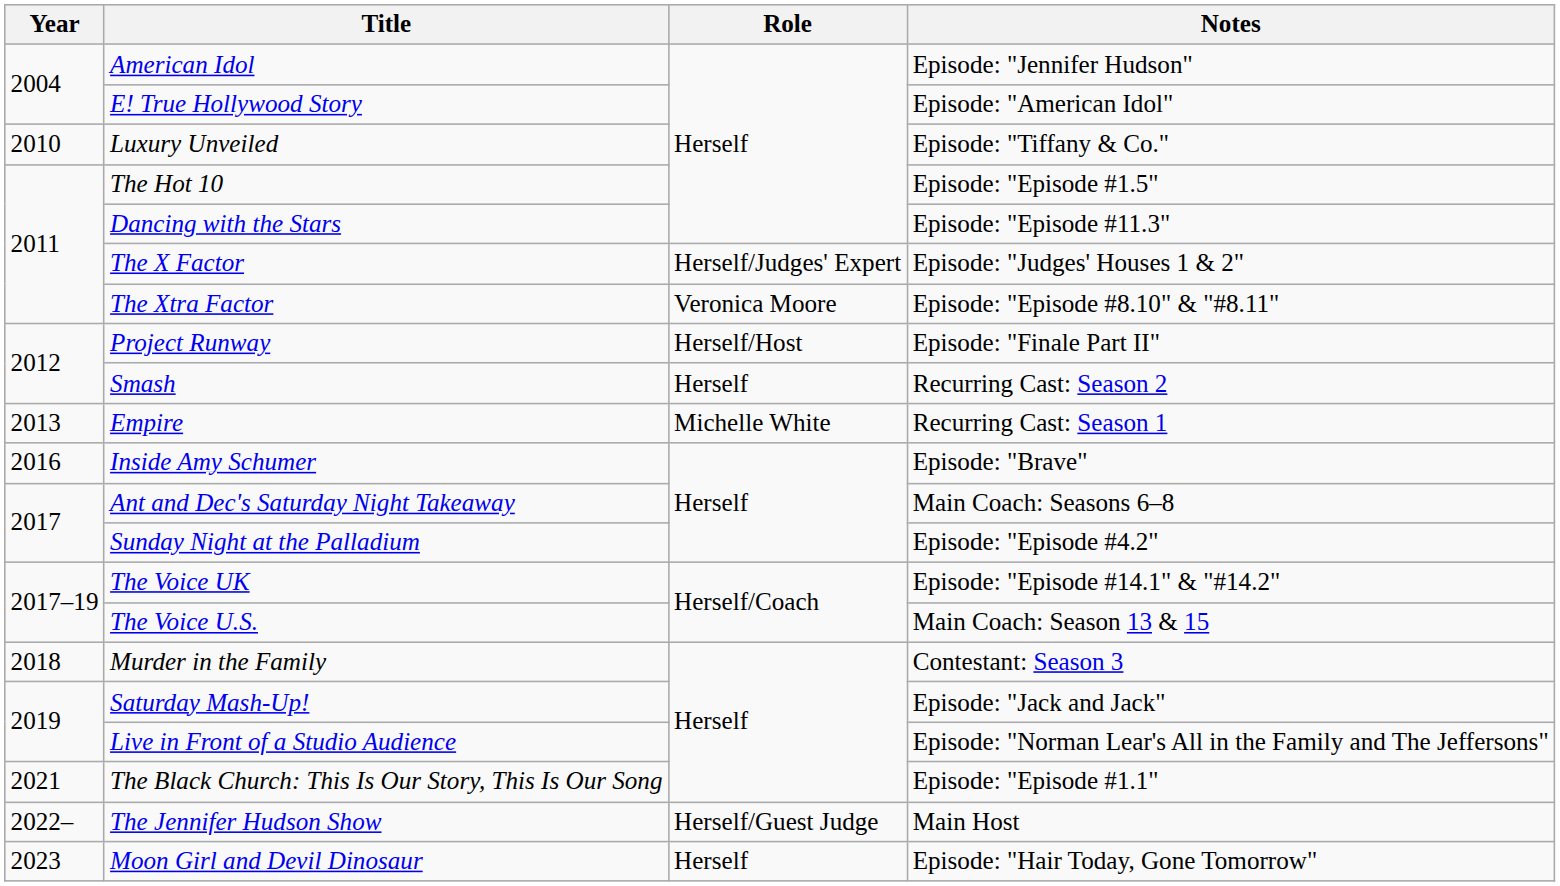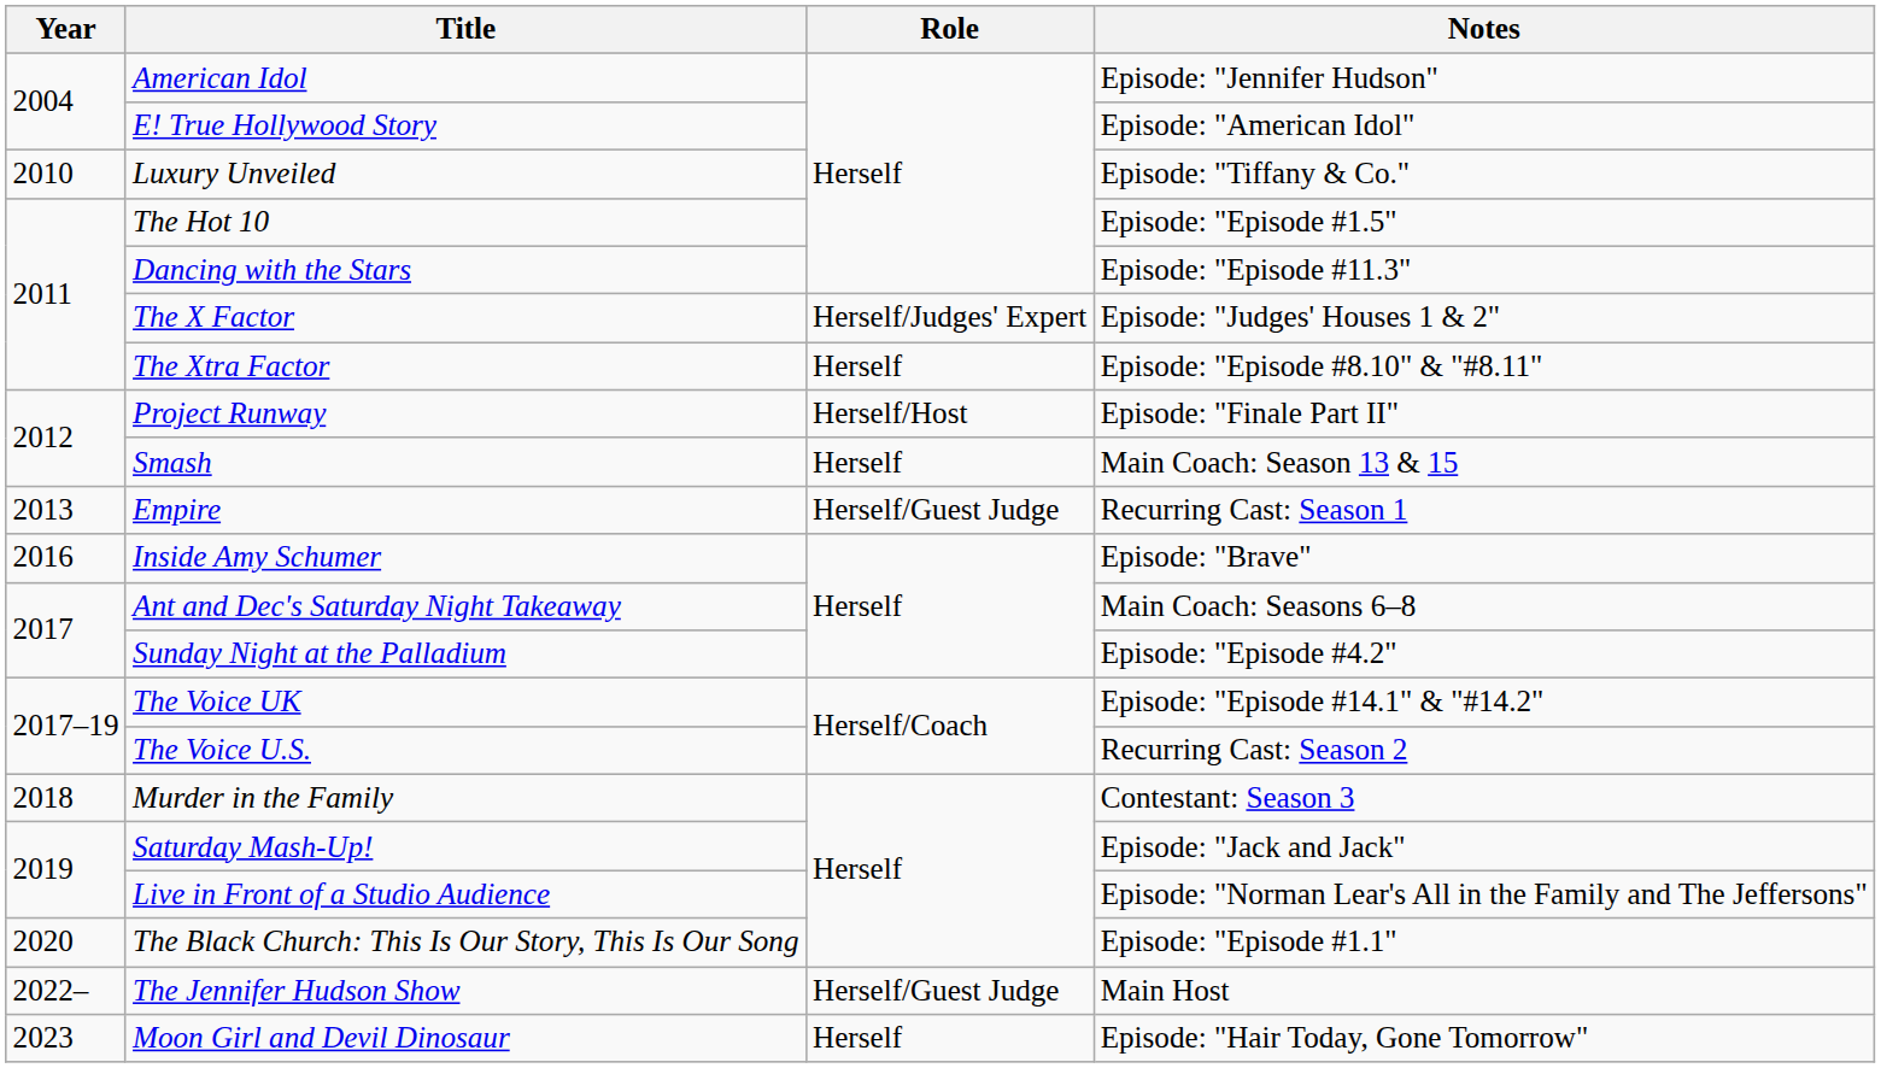The Xtra Factor | Role: Veronica Moore -> Herself
Smash | Notes: Recurring Cast: Season 2 -> Main Coach: Season 13 & 15
Empire | Role: Michelle White -> Herself/Guest Judge
The Voice U.S. | Notes: Main Coach: Season 13 & 15 -> Recurring Cast: Season 2
The Black Church: This Is Our Story, This Is Our Song | Year: 2021 -> 2020
